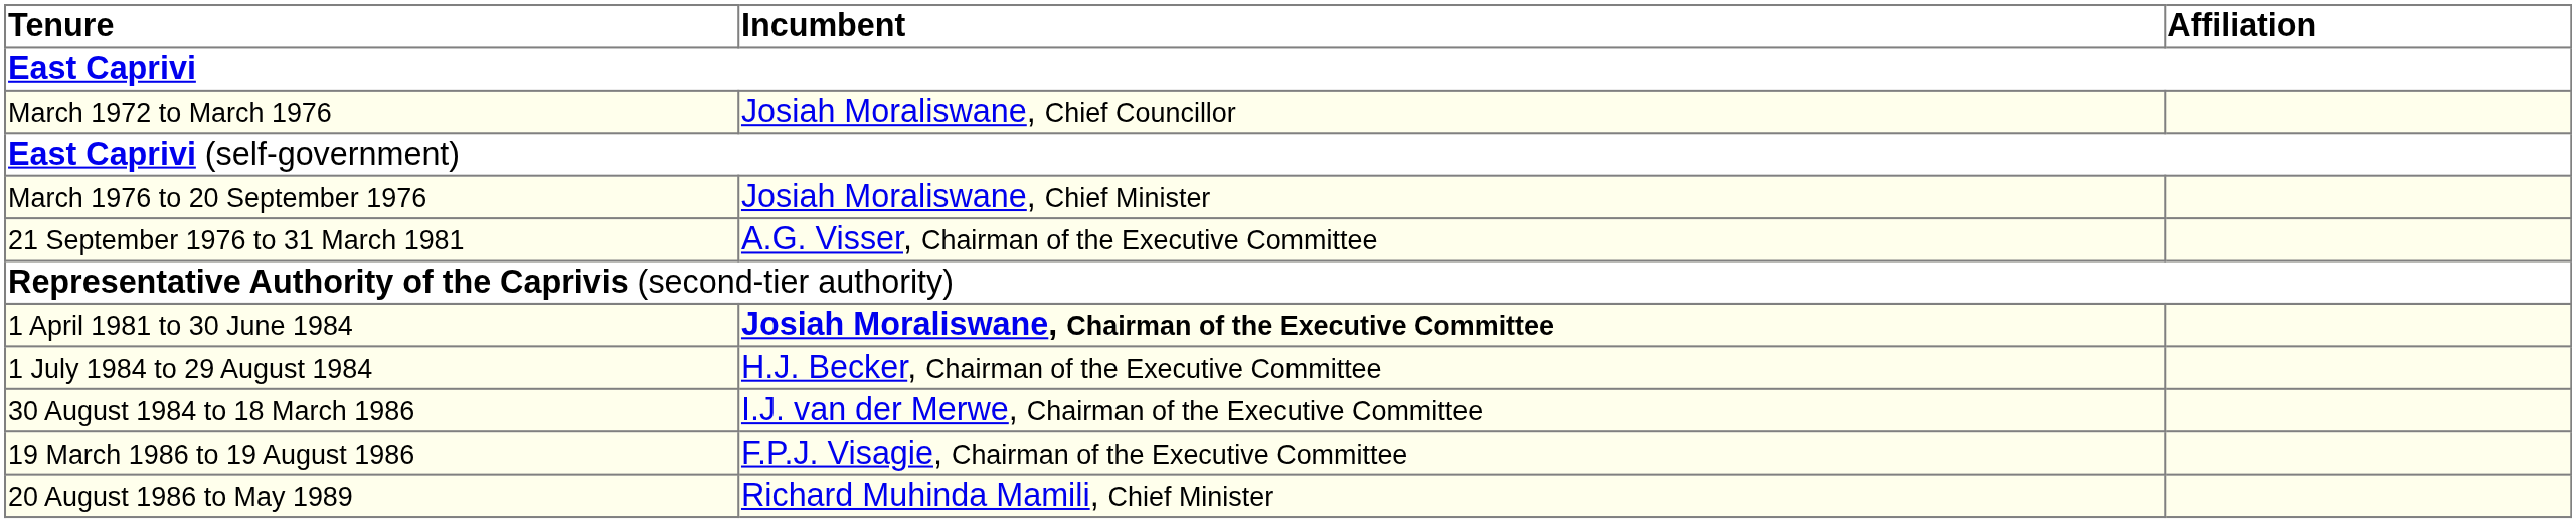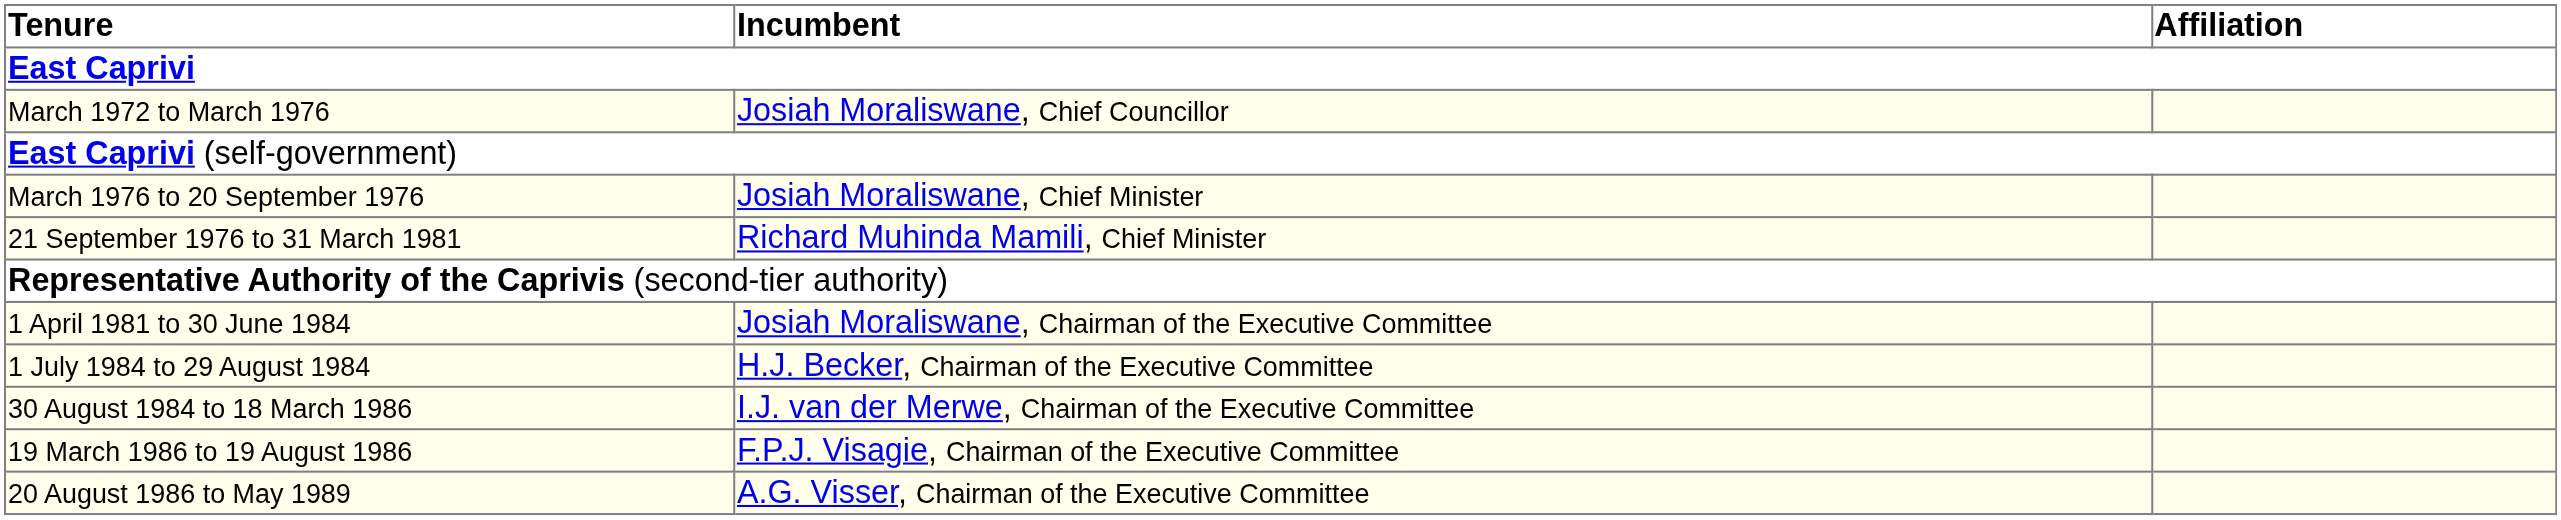21 September 1976 to 31 March 1981 | Incumbent: A.G. Visser, Chairman of the Executive Committee -> Richard Muhinda Mamili, Chief Minister
1 April 1981 to 30 June 1984 | Incumbent: bold -> normal
20 August 1986 to May 1989 | Incumbent: Richard Muhinda Mamili, Chief Minister -> A.G. Visser, Chairman of the Executive Committee
